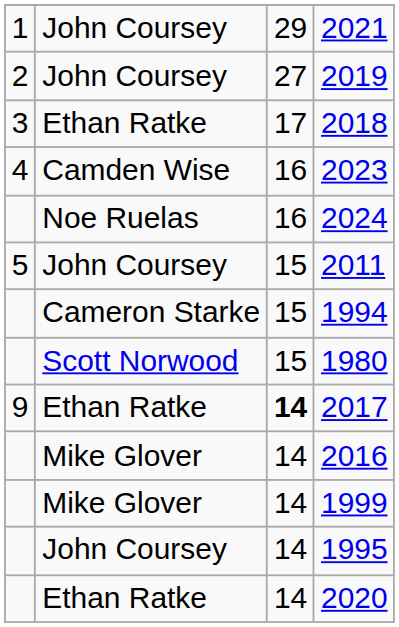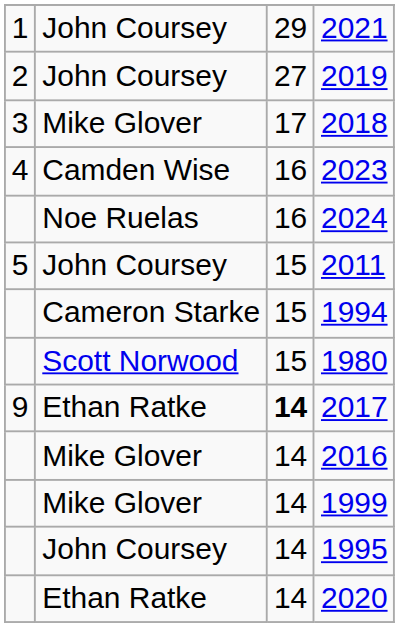2018 | column 2: Ethan Ratke -> Mike Glover
